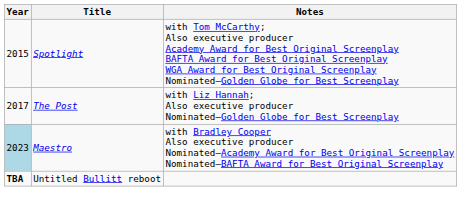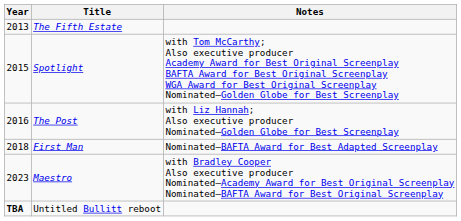+ row: 2013 | The Fifth Estate
The Post | Year: 2017 -> 2016
+ row: 2018 | First Man | Nominated—BAFTA Award for Best Adapted Screenplay
Maestro | Year: lightblue background -> no background
